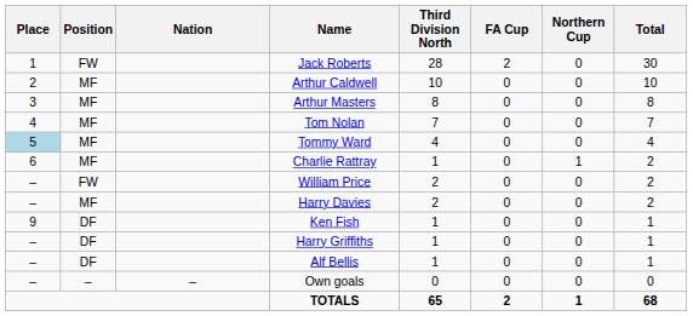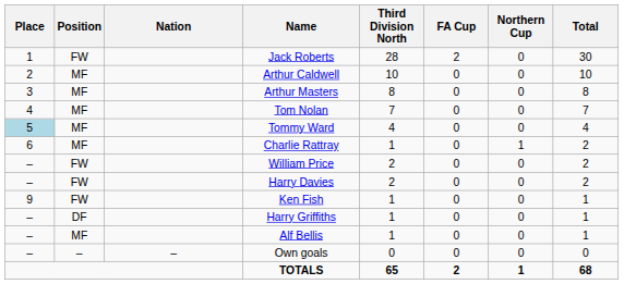Harry Davies | Position: MF -> FW
Ken Fish | Position: DF -> FW
Alf Bellis | Position: DF -> MF
